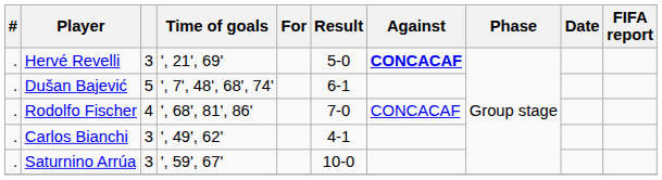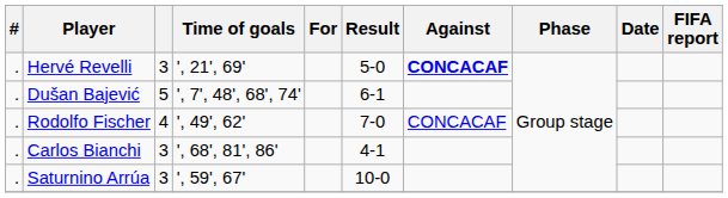Rodolfo Fischer | Time of goals: ', 68', 81', 86' -> ', 49', 62'
Carlos Bianchi | Time of goals: ', 49', 62' -> ', 68', 81', 86'
